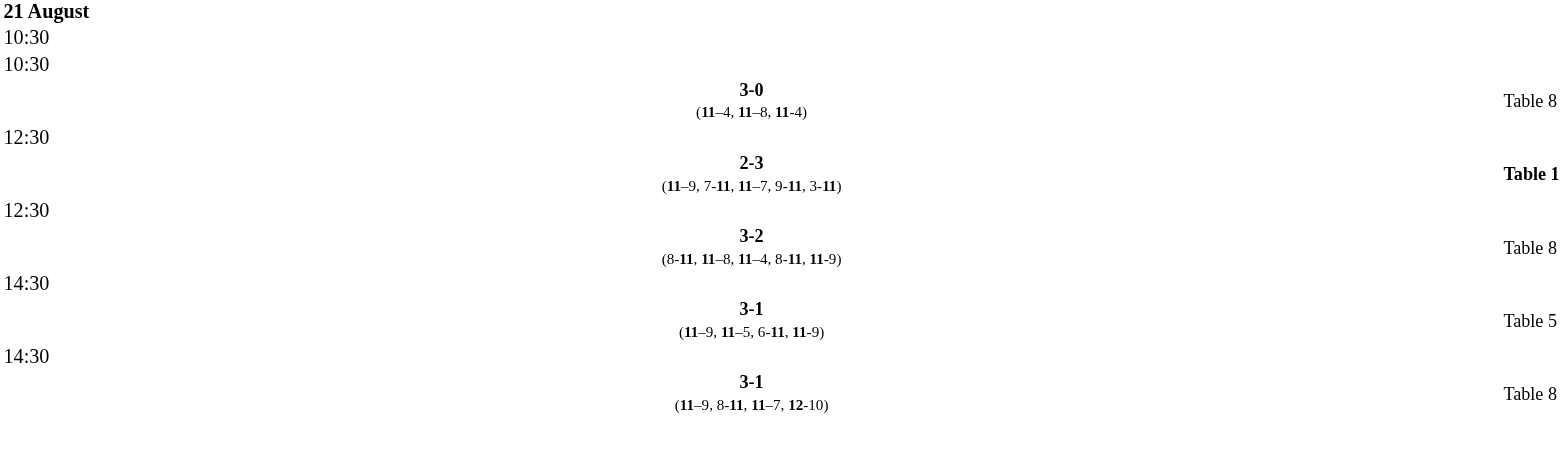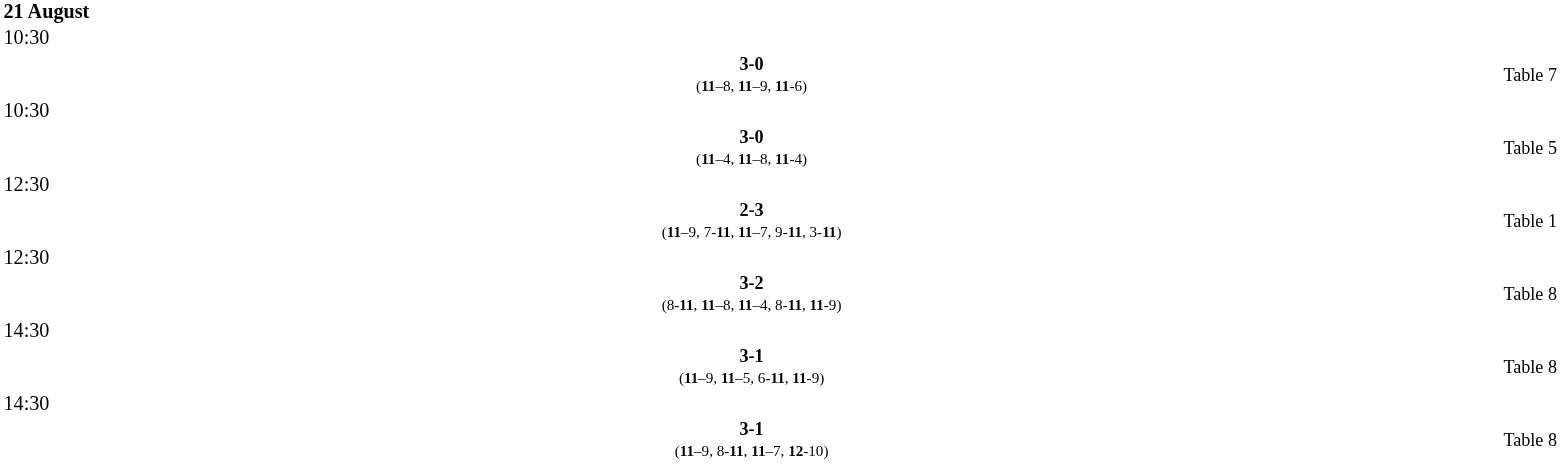+ row: 3-0 (11–8, 11–9, 11-6) | Table 7
3-0 (11–4, 11–8, 11-4) | column 4: Table 8 -> Table 5
2-3 (11–9, 7-11, 11–7, 9-11, 3-11) | column 4: bold -> normal
3-1 (11–9, 11–5, 6-11, 11-9) | column 4: Table 5 -> Table 8
